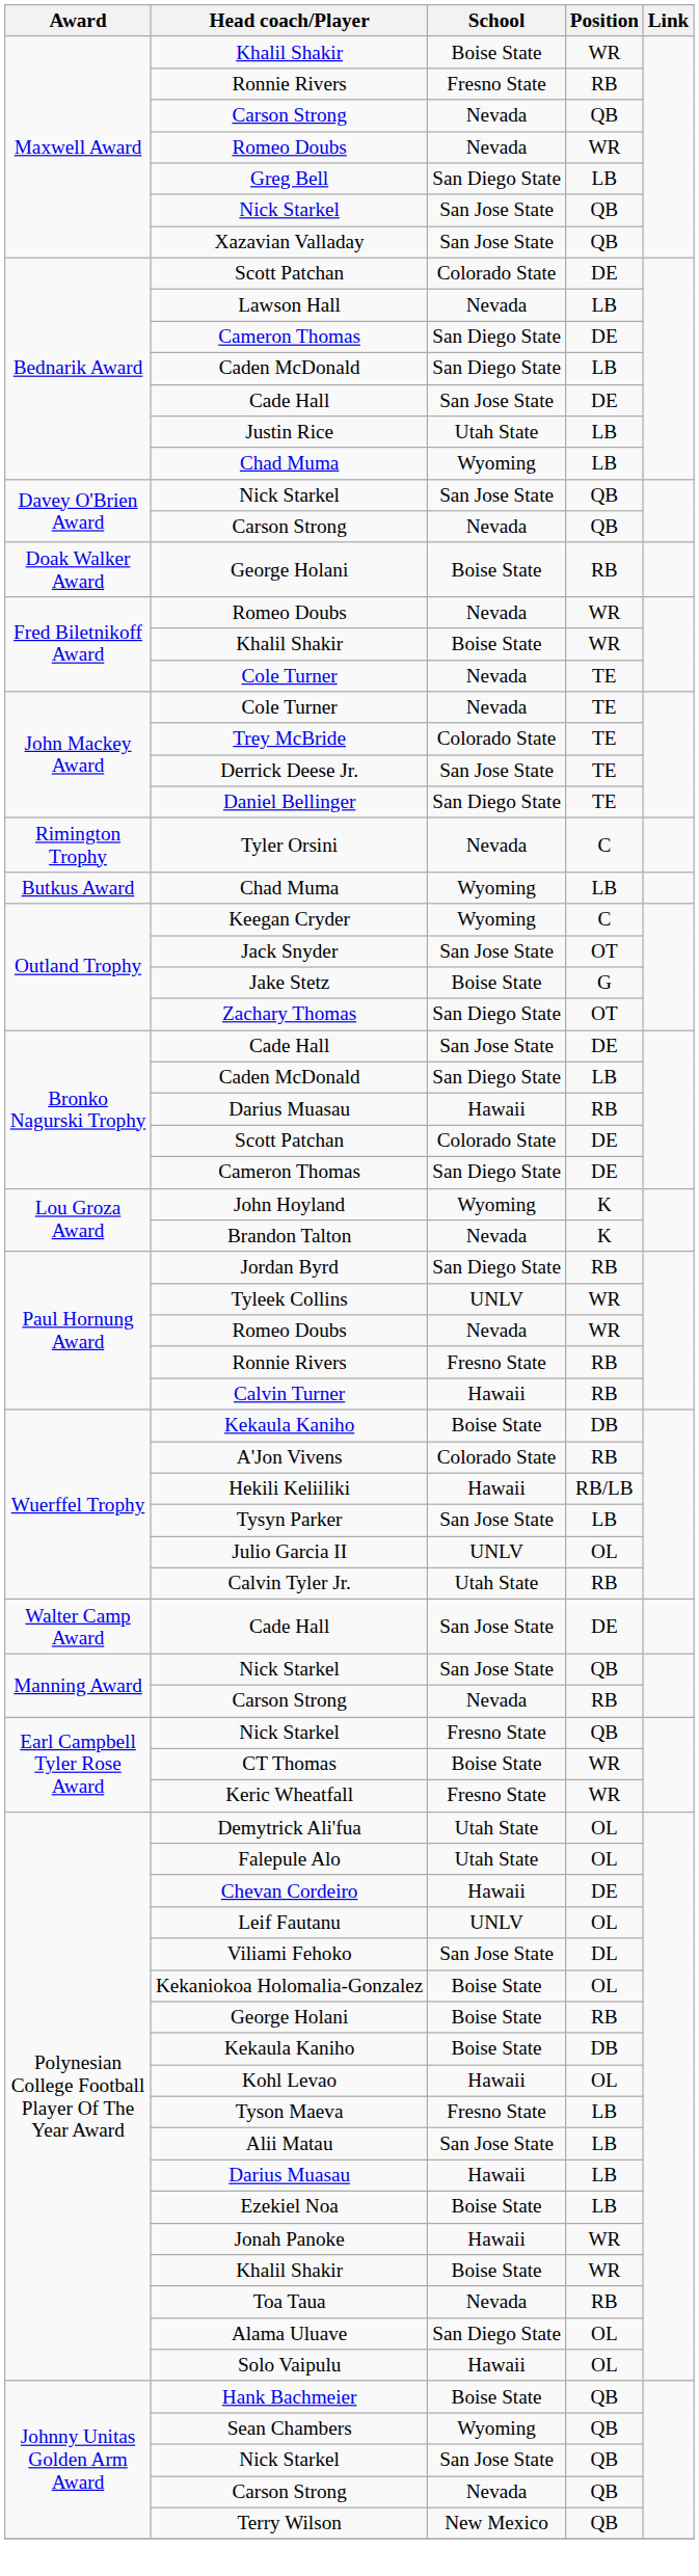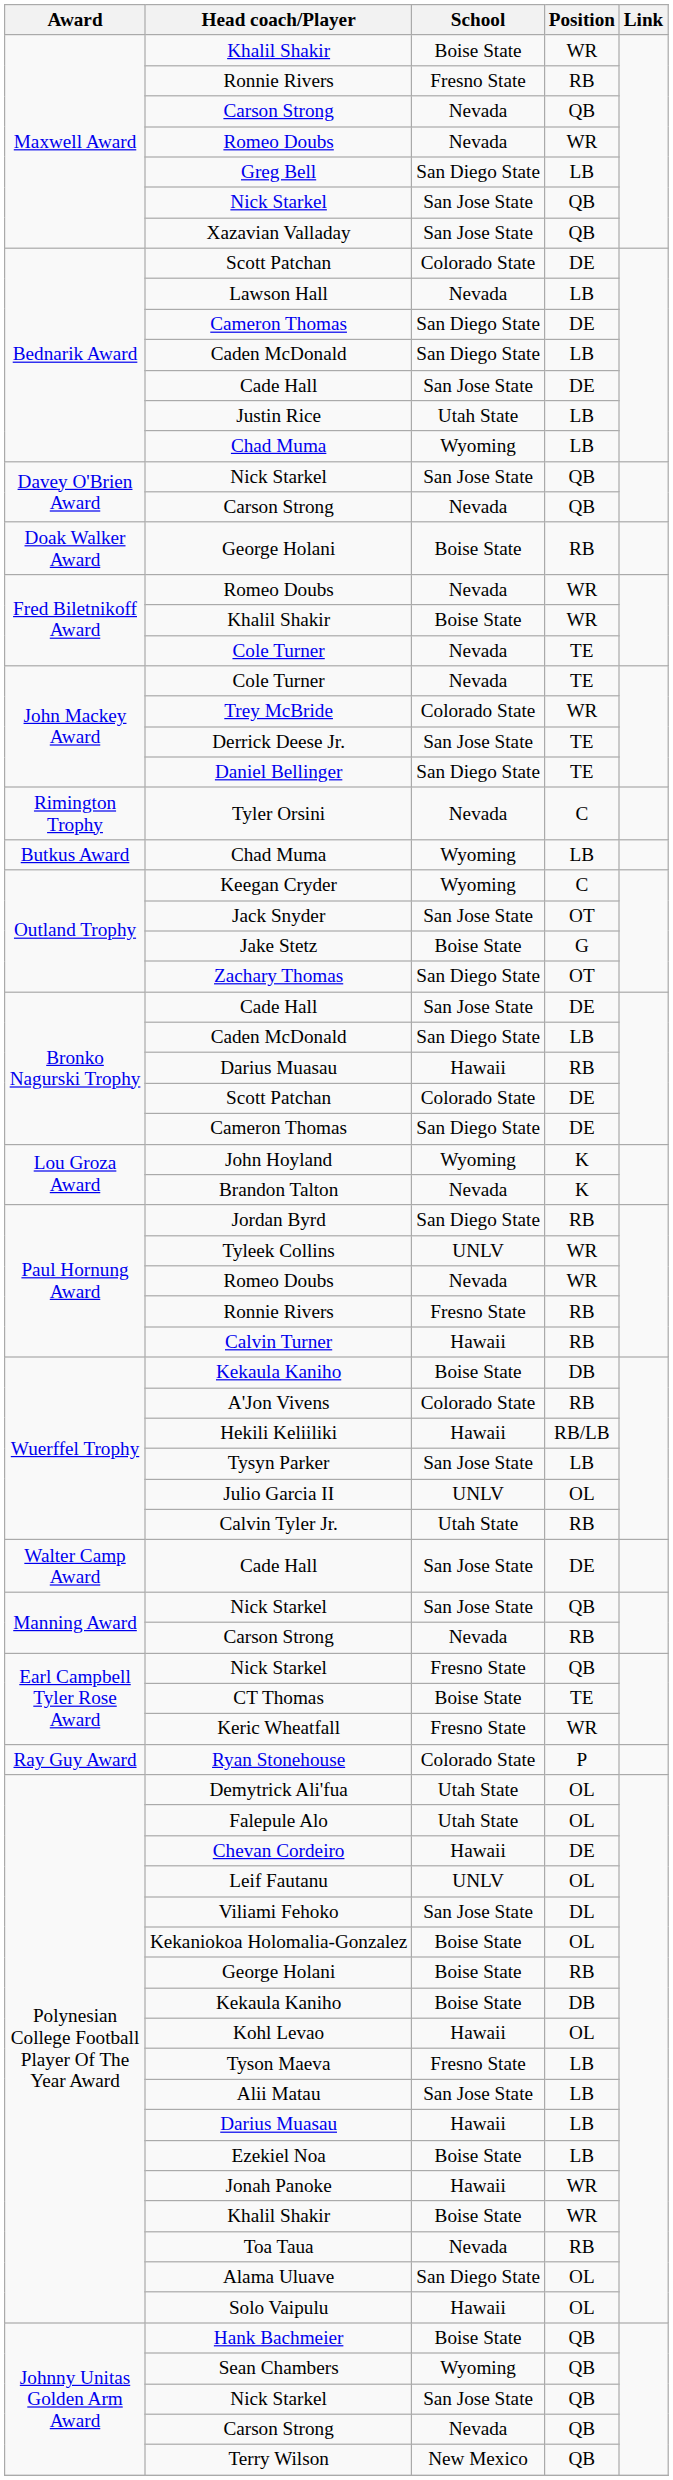Trey McBride | Position: TE -> WR
CT Thomas | Position: WR -> TE
+ row: Ray Guy Award | Ryan Stonehouse | Colorado State | P
